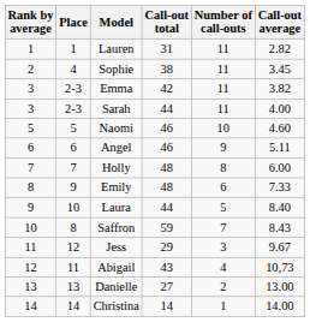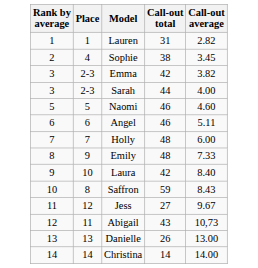- column: Number of call-outs | 11 | 11 | 11 | 11 | 10 | 9 | 8 | 6 | 5 | 7 | 3 | 4 | 2 | 1
Laura | Call-out total: 44 -> 42
Jess | Call-out total: 29 -> 27
Danielle | Call-out total: 27 -> 26
